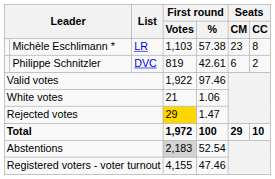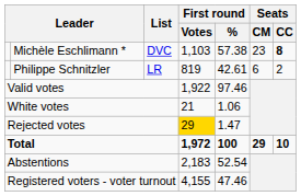Michèle Eschlimann * | List: LR -> DVC
Michèle Eschlimann * | Seats / CC: normal -> bold
Philippe Schnitzler | List: DVC -> LR
Abstentions | First round / Votes: lightgrey background -> no background
